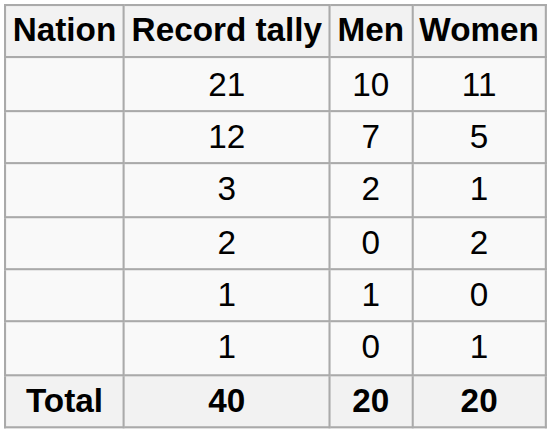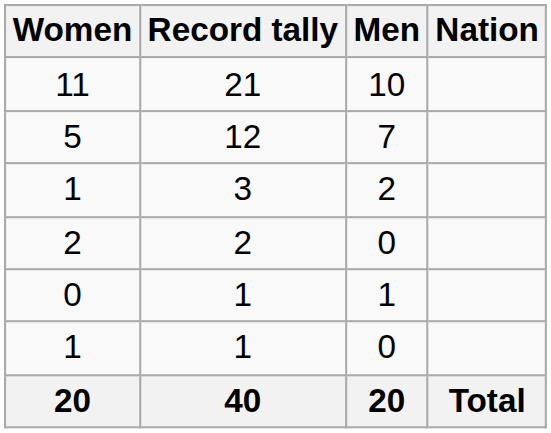columns swapped: Nation <-> Women
